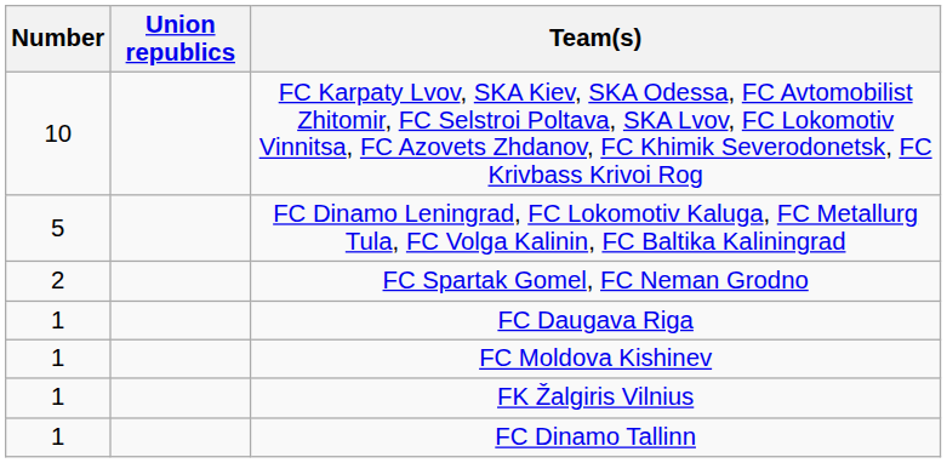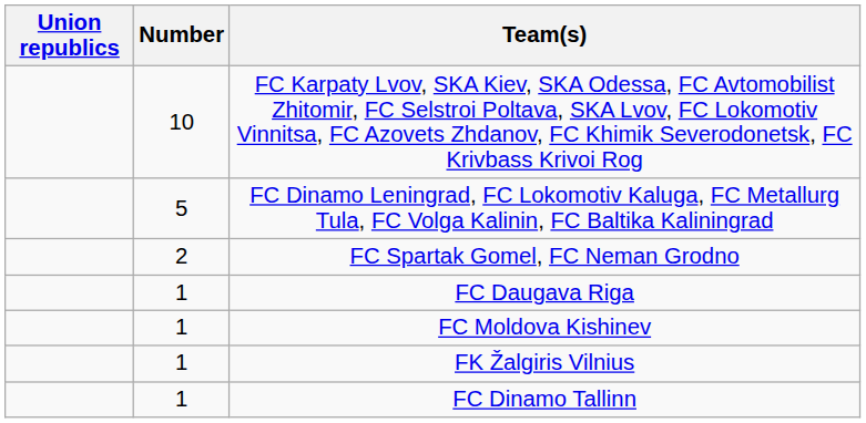columns swapped: Number <-> Union republics
